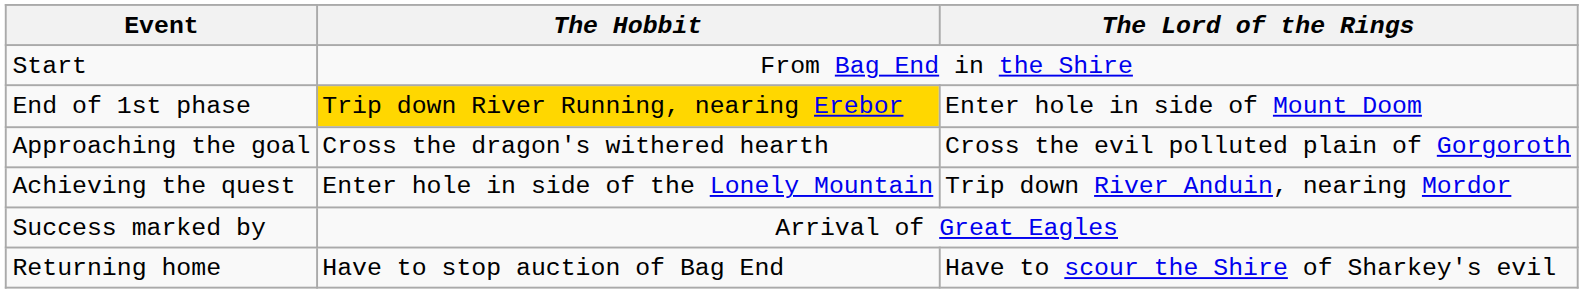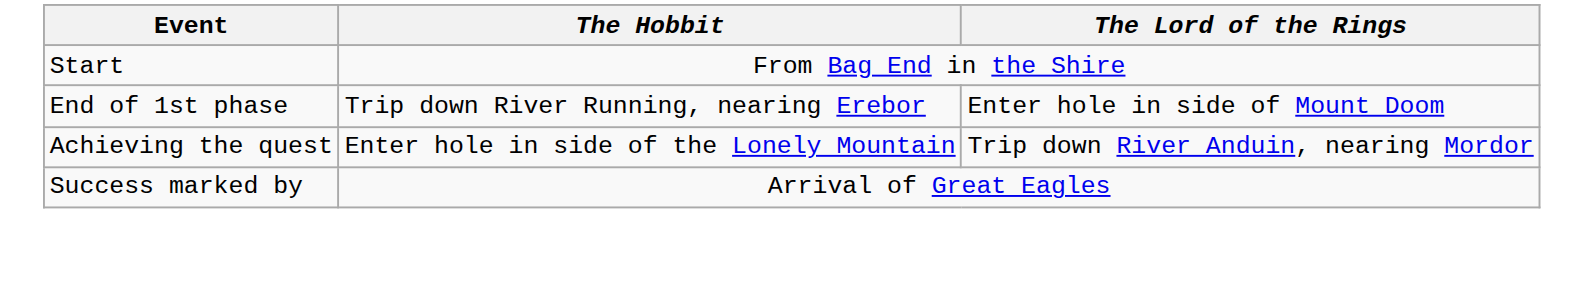End of 1st phase | The Hobbit: gold background -> no background
- row: Approaching the goal | Cross the dragon's withered hearth | Cross the evil polluted plain of Gorgoroth
- row: Returning home | Have to stop auction of Bag End | Have to scour the Shire of Sharkey's evil
